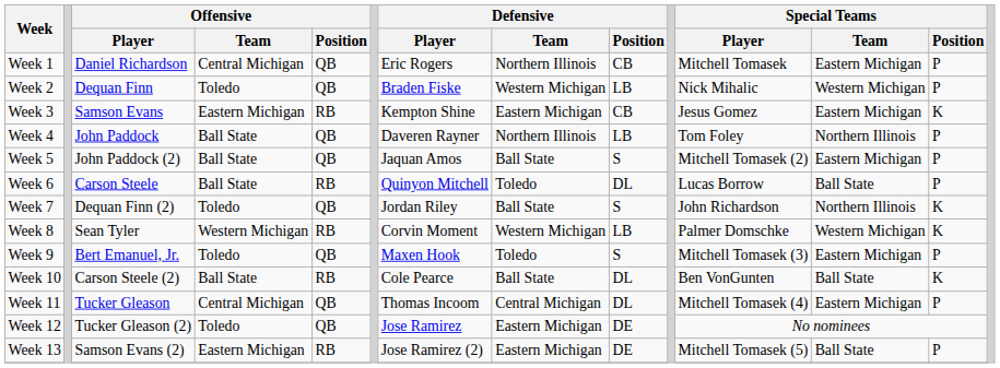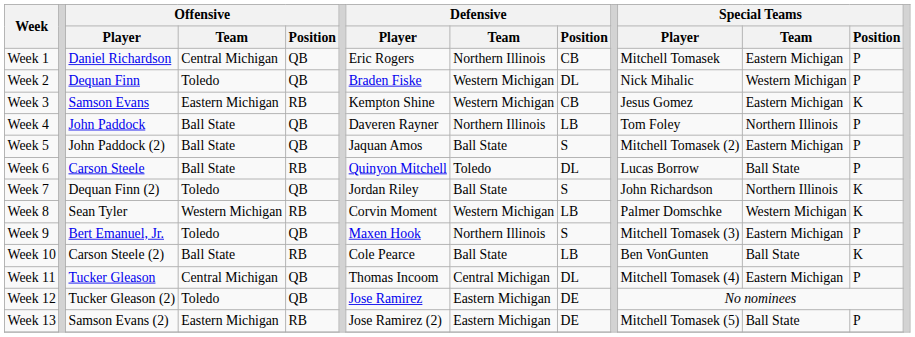Week 2 | Defensive / Position: LB -> DL
Week 3 | Defensive / Team: Eastern Michigan -> Western Michigan
Week 9 | Defensive / Team: Toledo -> Northern Illinois
Week 10 | Defensive / Position: DL -> LB
